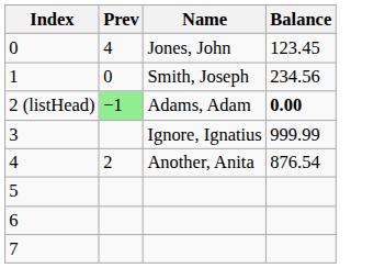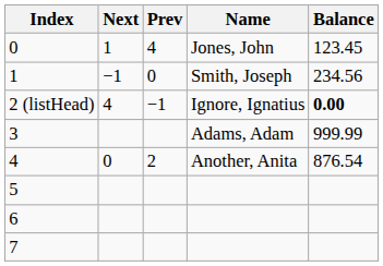+ column: Next | 1 | −1 | 4 | 0
2 (listHead) | Prev: lightgreen background -> no background
2 (listHead) | Name: Adams, Adam -> Ignore, Ignatius
3 | Name: Ignore, Ignatius -> Adams, Adam
